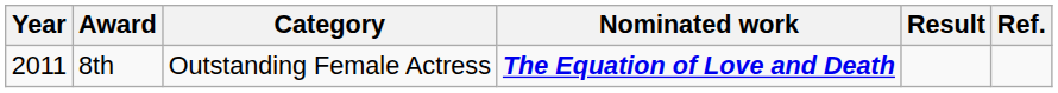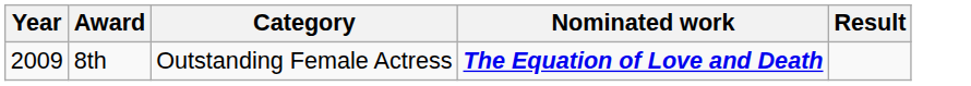- column: Ref.
8th | Year: 2011 -> 2009
